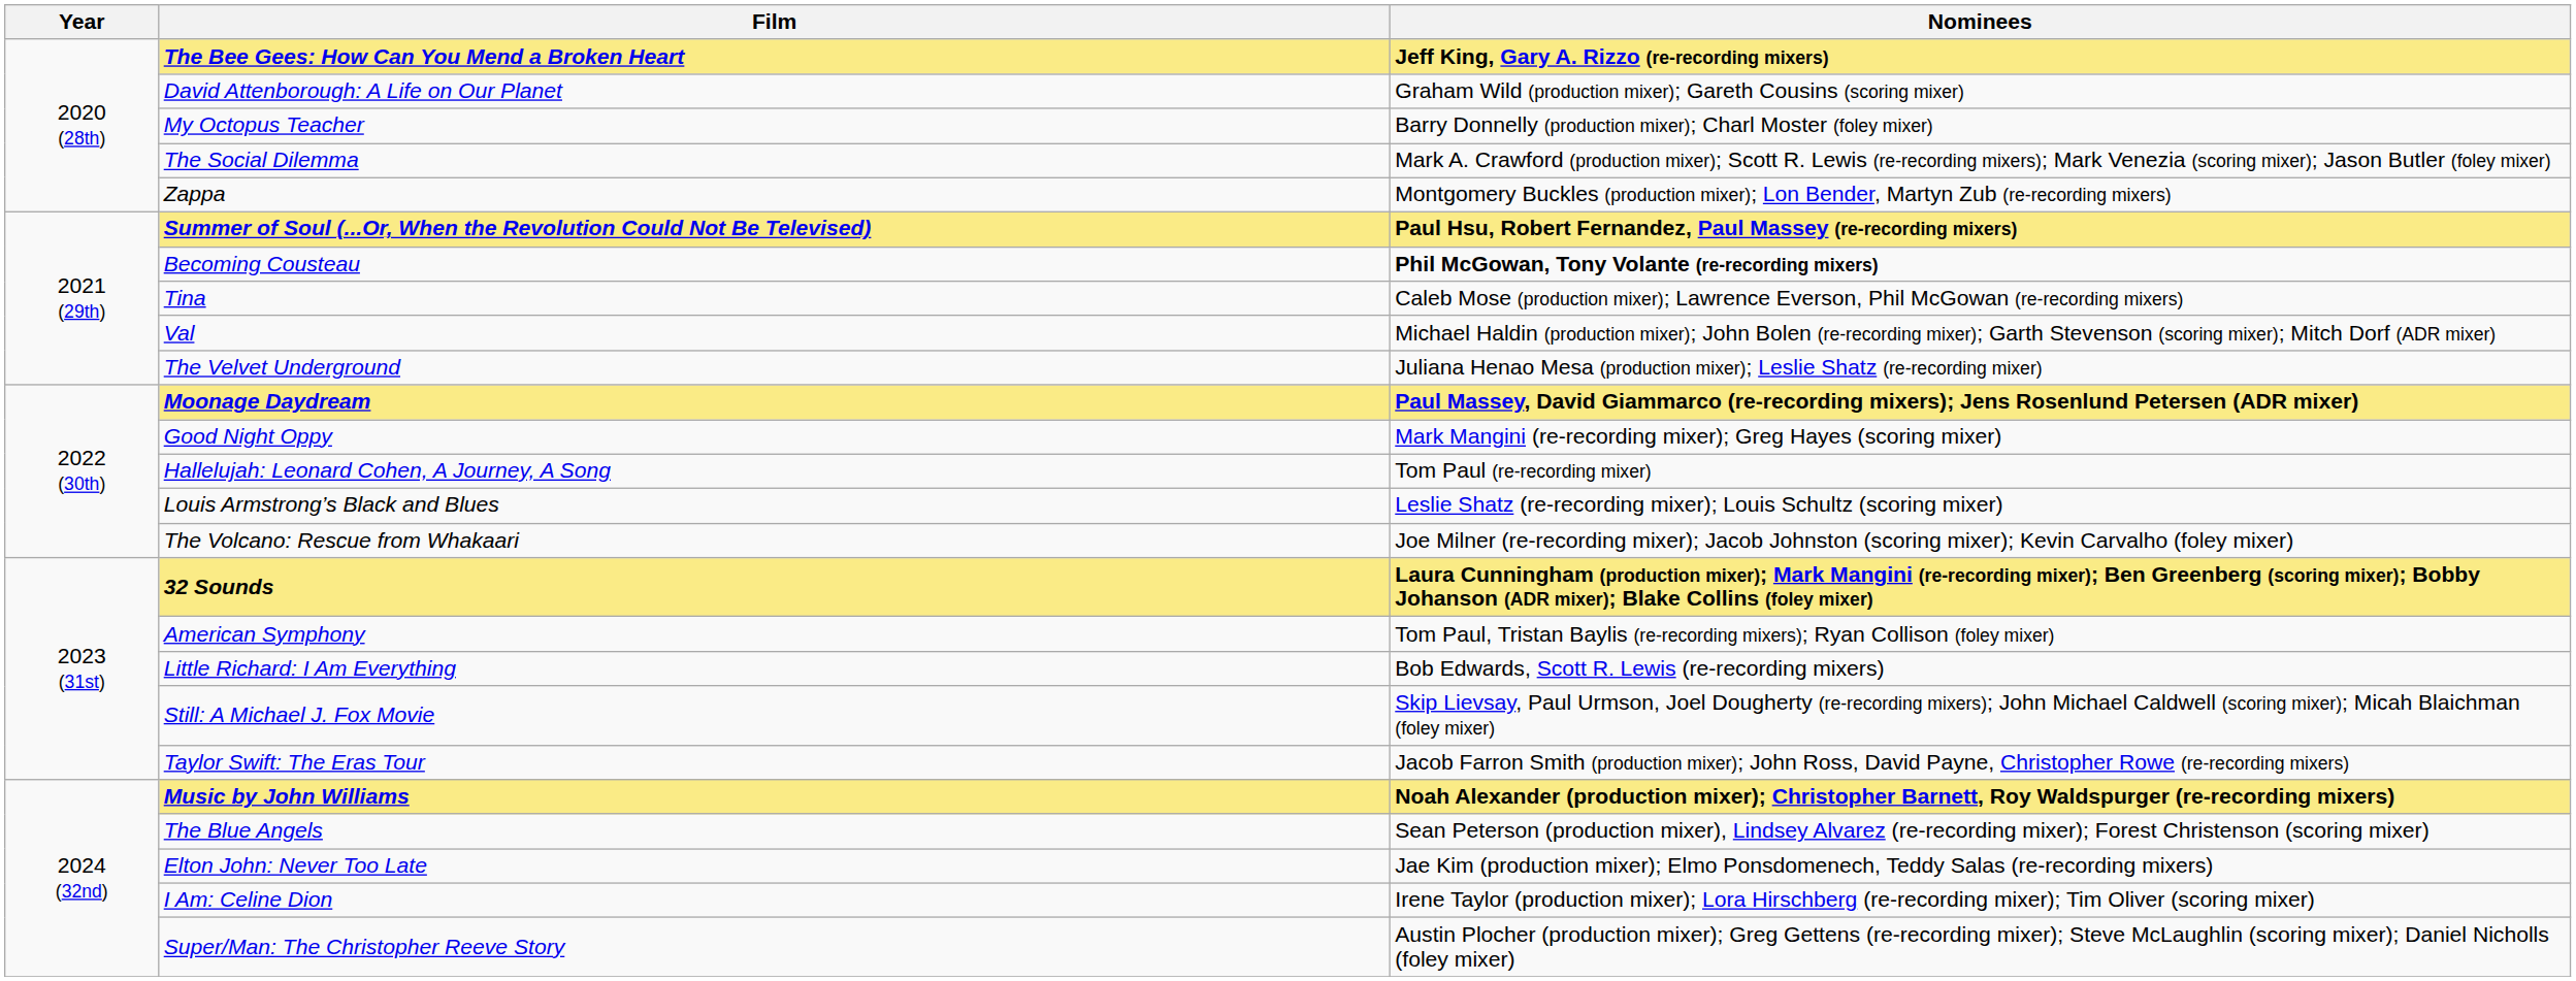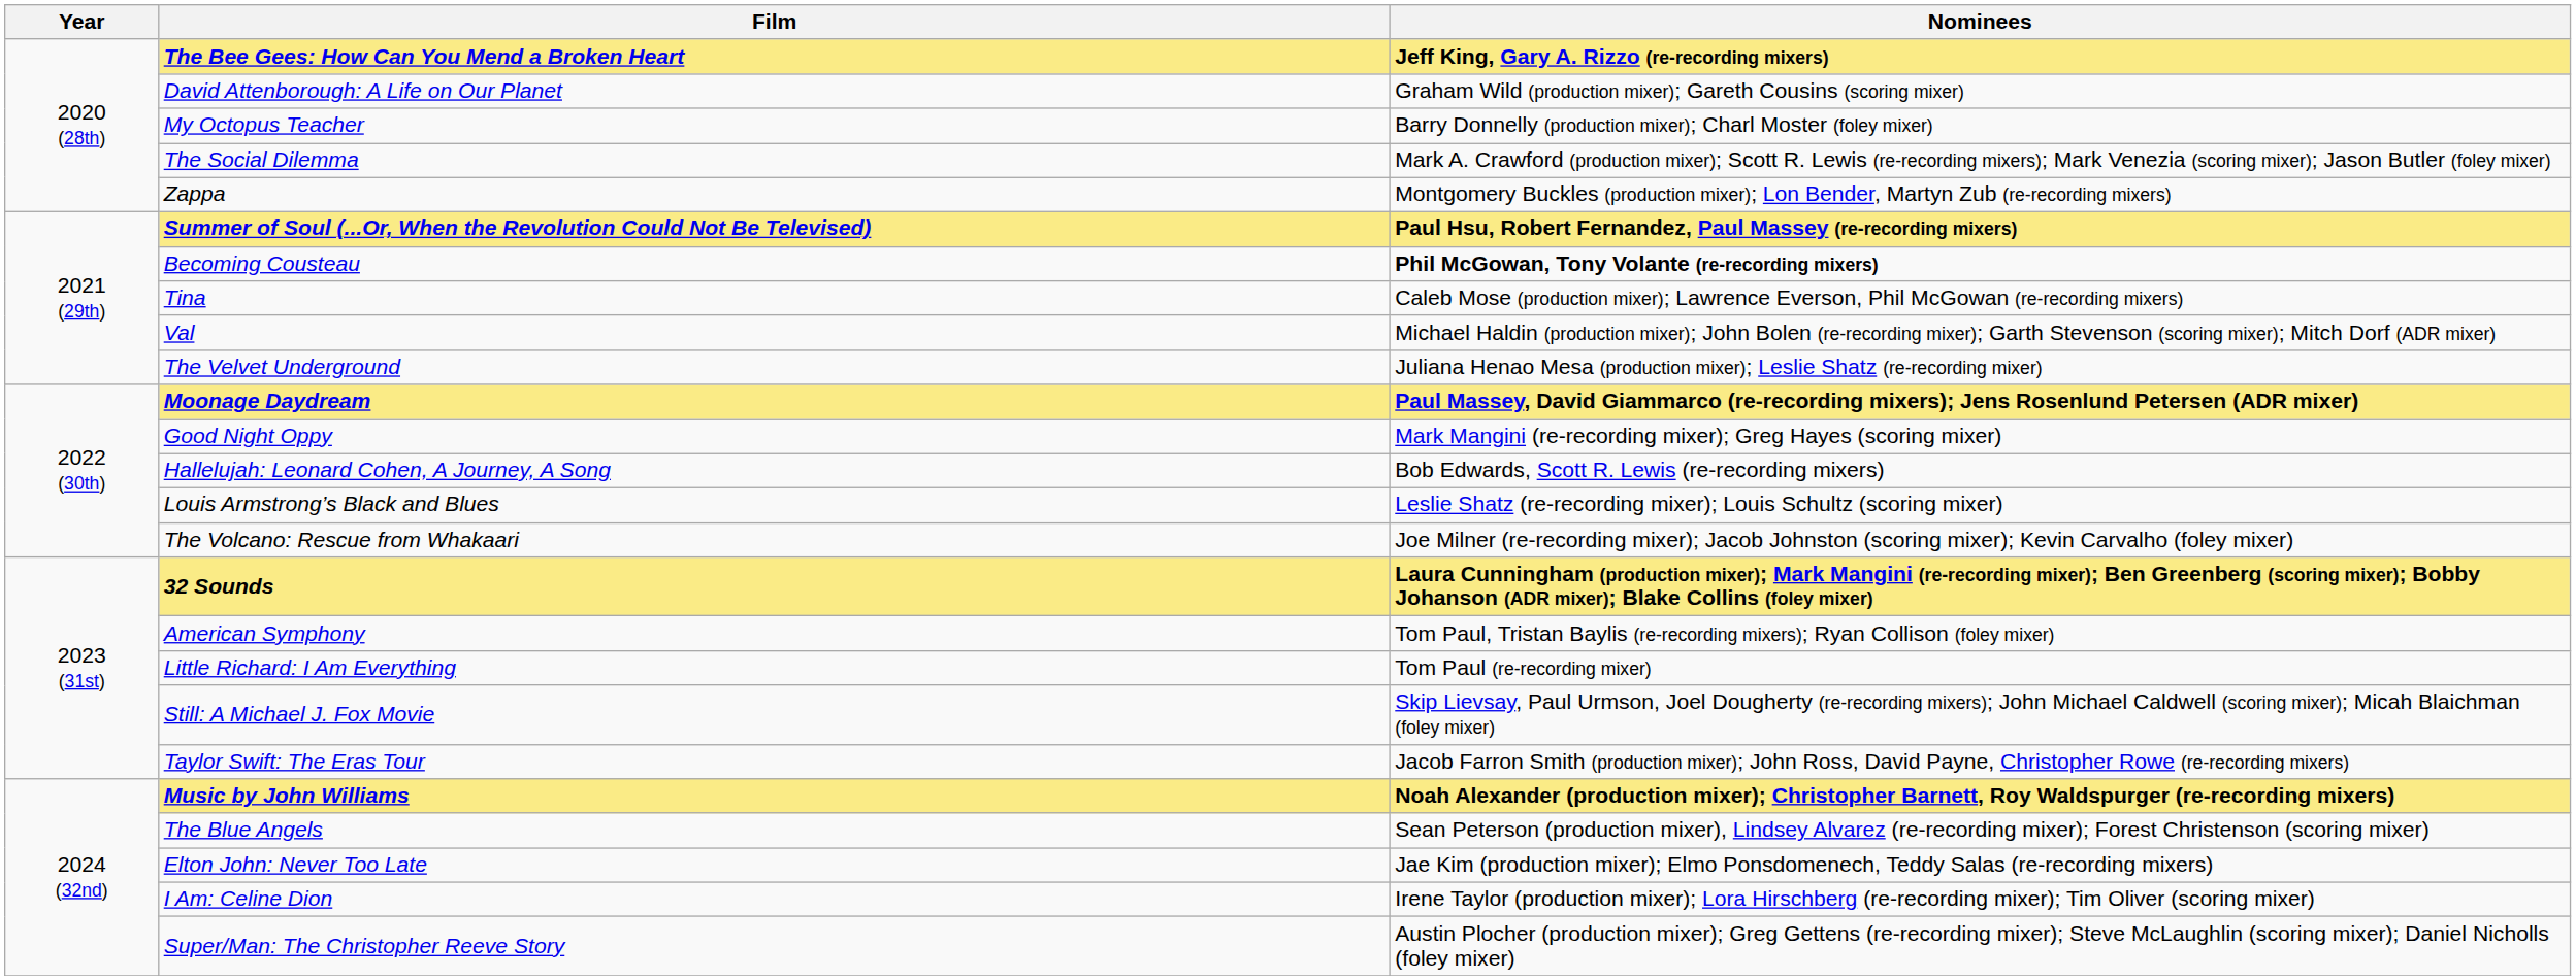Hallelujah: Leonard Cohen, A Journey, A Song | Nominees: Tom Paul (re-recording mixer) -> Bob Edwards, Scott R. Lewis (re-recording mixers)
Little Richard: I Am Everything | Nominees: Bob Edwards, Scott R. Lewis (re-recording mixers) -> Tom Paul (re-recording mixer)
